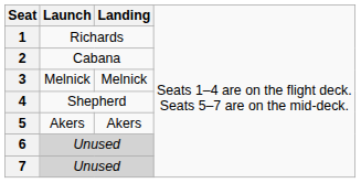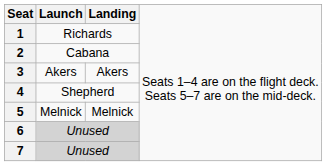3 | column 2: Melnick -> Akers
3 | column 3: Melnick -> Akers
5 | column 2: Akers -> Melnick
5 | column 3: Akers -> Melnick
